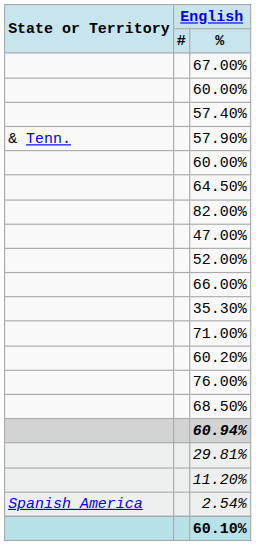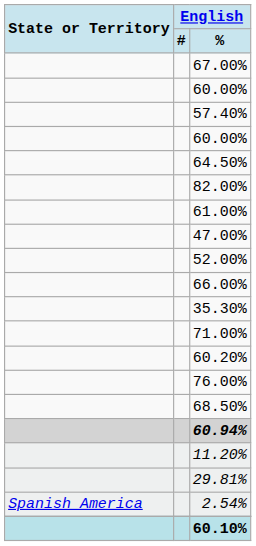- row: & Tenn. | 57.90%
+ row: 61.00%
rows swapped: 29.81% <-> 11.20%
